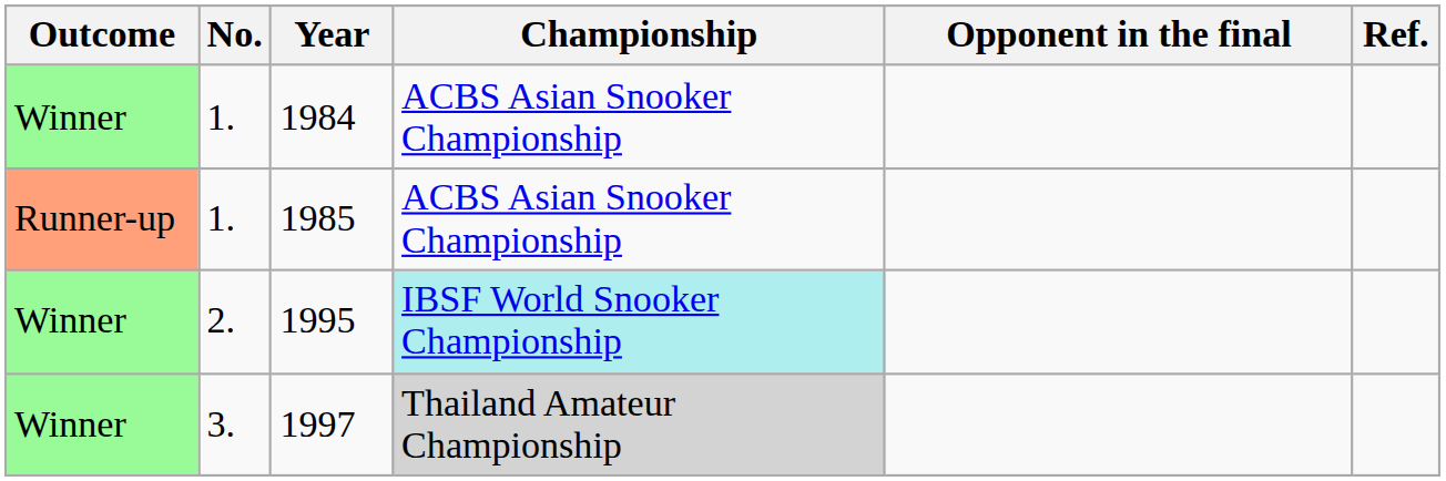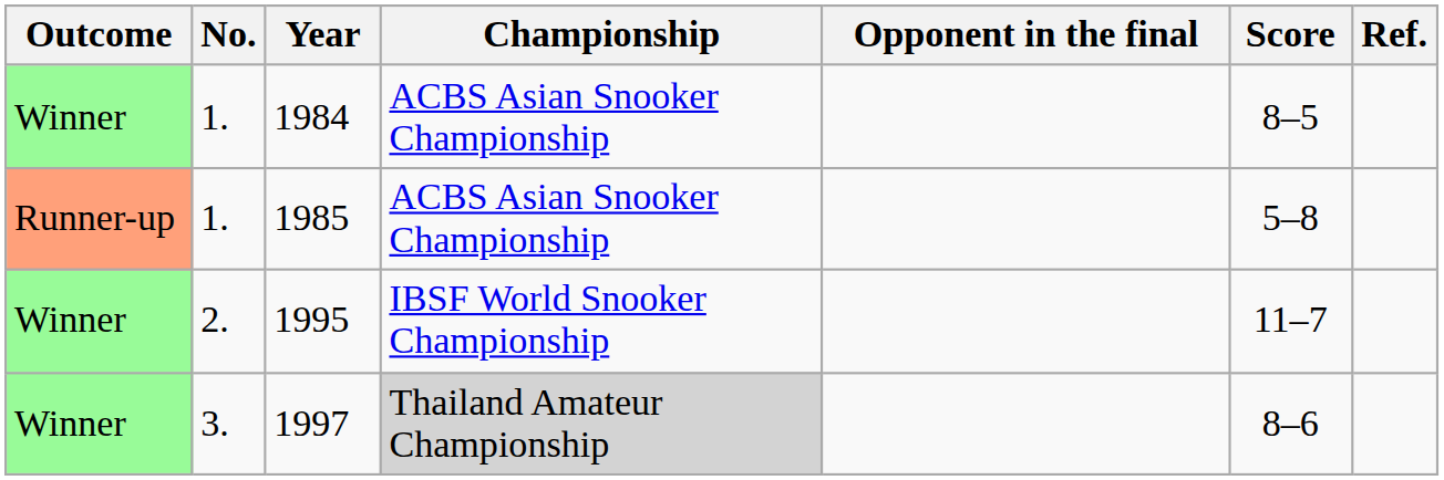+ column: Score | 8–5 | 5–8 | 11–7 | 8–6
1995 | Championship: paleturquoise background -> no background
